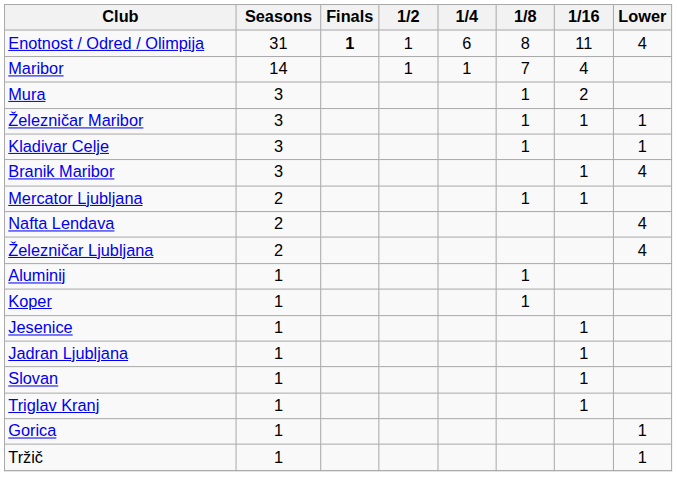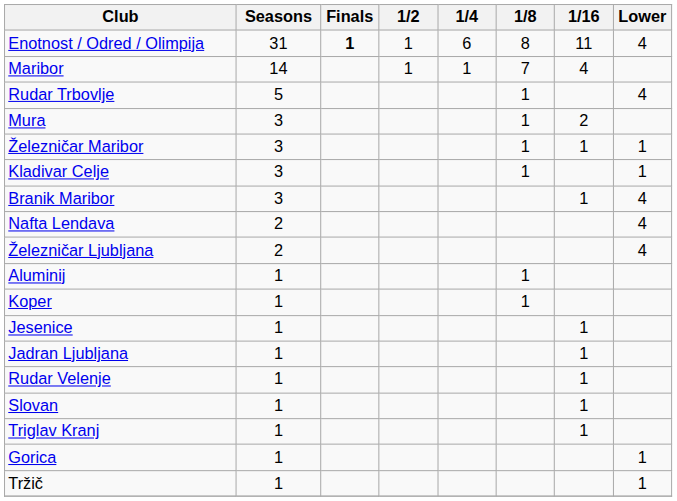+ row: Rudar Trbovlje | 5 | 1 | 4
- row: Mercator Ljubljana | 2 | 1 | 1
+ row: Rudar Velenje | 1 | 1
